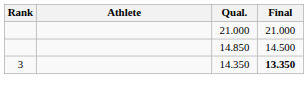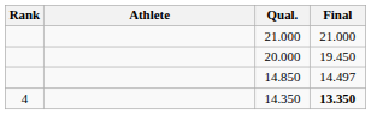+ row: 20.000 | 19.450
14.850 | Final: 14.500 -> 14.497
14.350 | Rank: 3 -> 4
